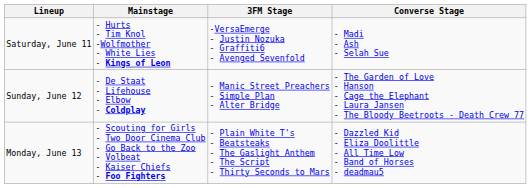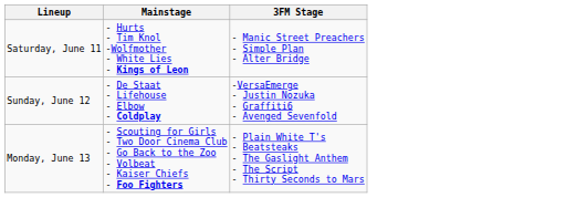- column: Converse Stage | - Madi - Ash - Selah Sue | - The Garden of Love - Hanson - Cage the Elephant - Laura Jansen - The Bloody Beetroots - Death Crew 77 | - Dazzled Kid - Eliza Doolittle - All Time Low - Band of Horses - deadmau5
Saturday, June 11 | 3FM Stage: -VersaEmerge - Justin Nozuka - Graffiti6 - Avenged Sevenfold -> - Manic Street Preachers - Simple Plan - Alter Bridge
Sunday, June 12 | 3FM Stage: - Manic Street Preachers - Simple Plan - Alter Bridge -> -VersaEmerge - Justin Nozuka - Graffiti6 - Avenged Sevenfold
